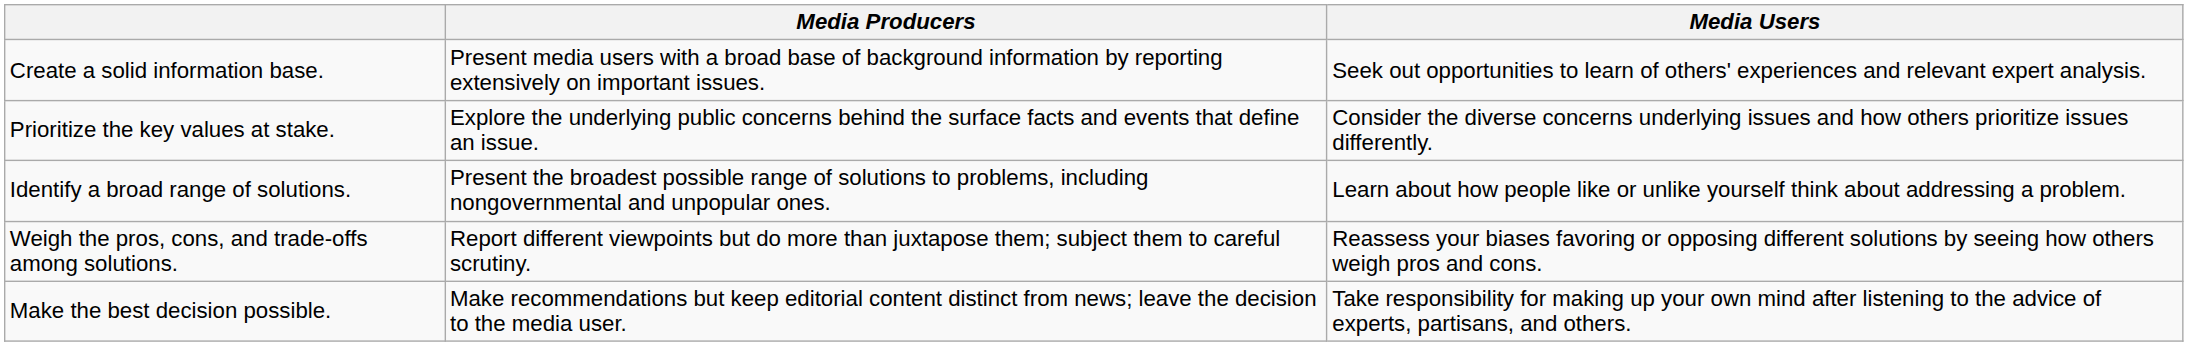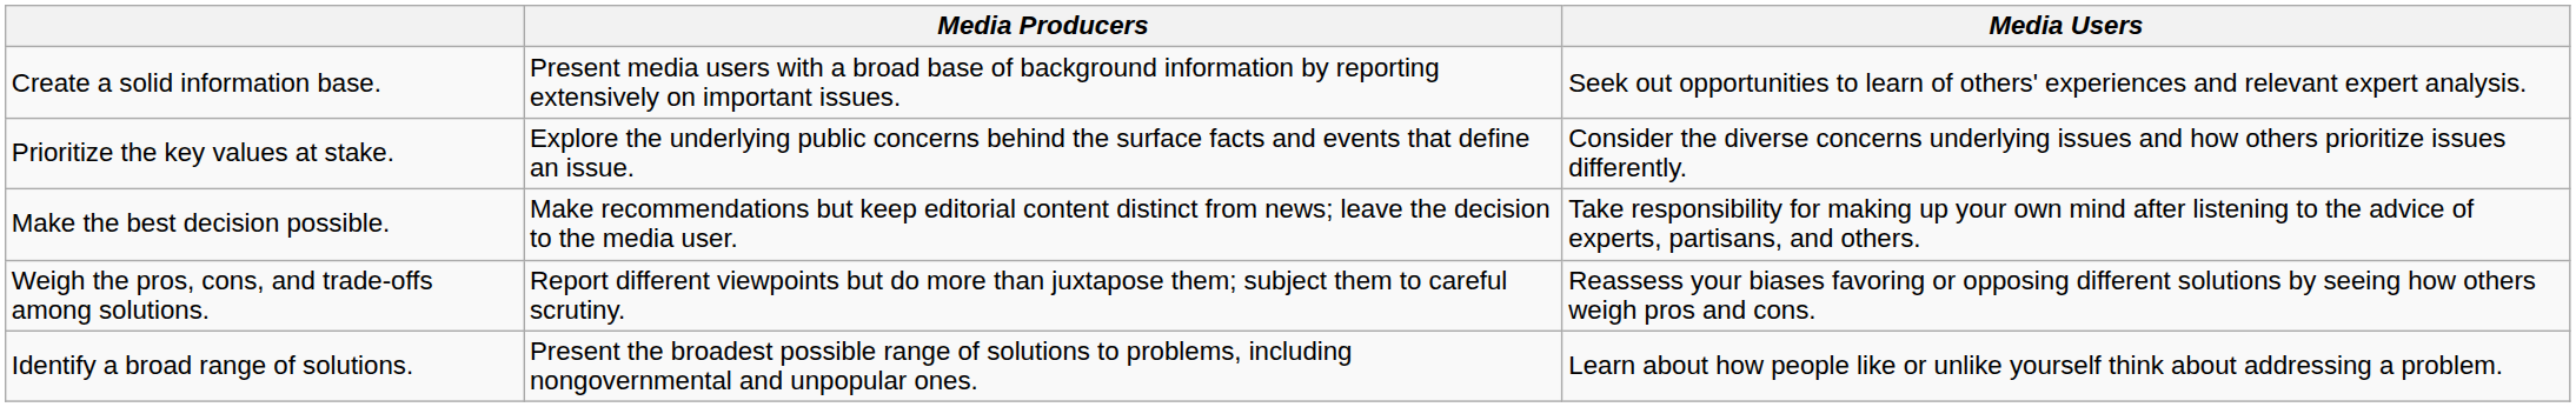rows swapped: Identify a broad range of solutions. <-> Make the best decision possible.
